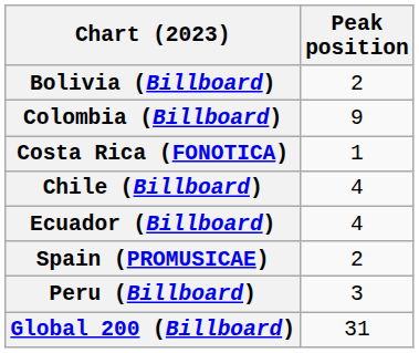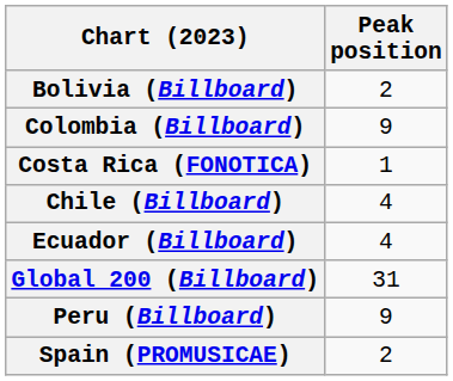rows swapped: Global 200 (Billboard) <-> Spain (PROMUSICAE)
Peru (Billboard) | Peak position: 3 -> 9
